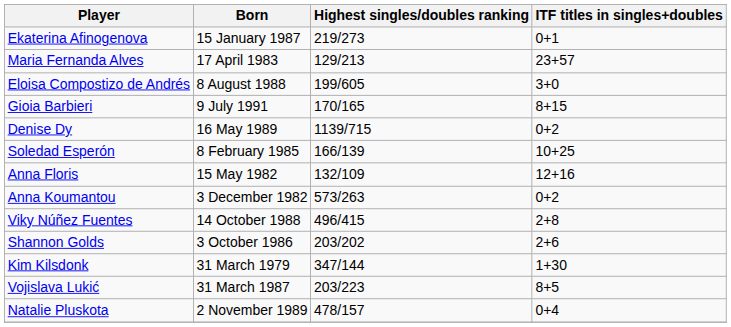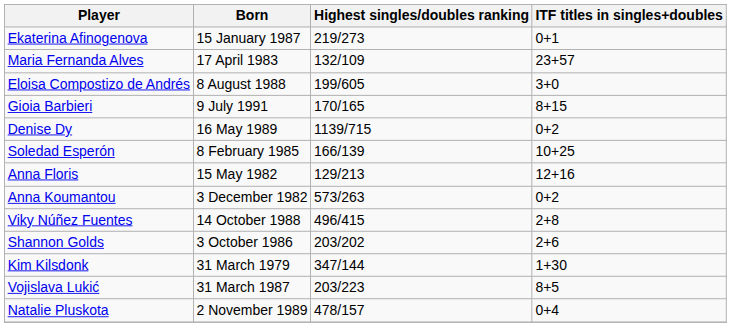Maria Fernanda Alves | Highest singles/doubles ranking: 129/213 -> 132/109
Anna Floris | Highest singles/doubles ranking: 132/109 -> 129/213
